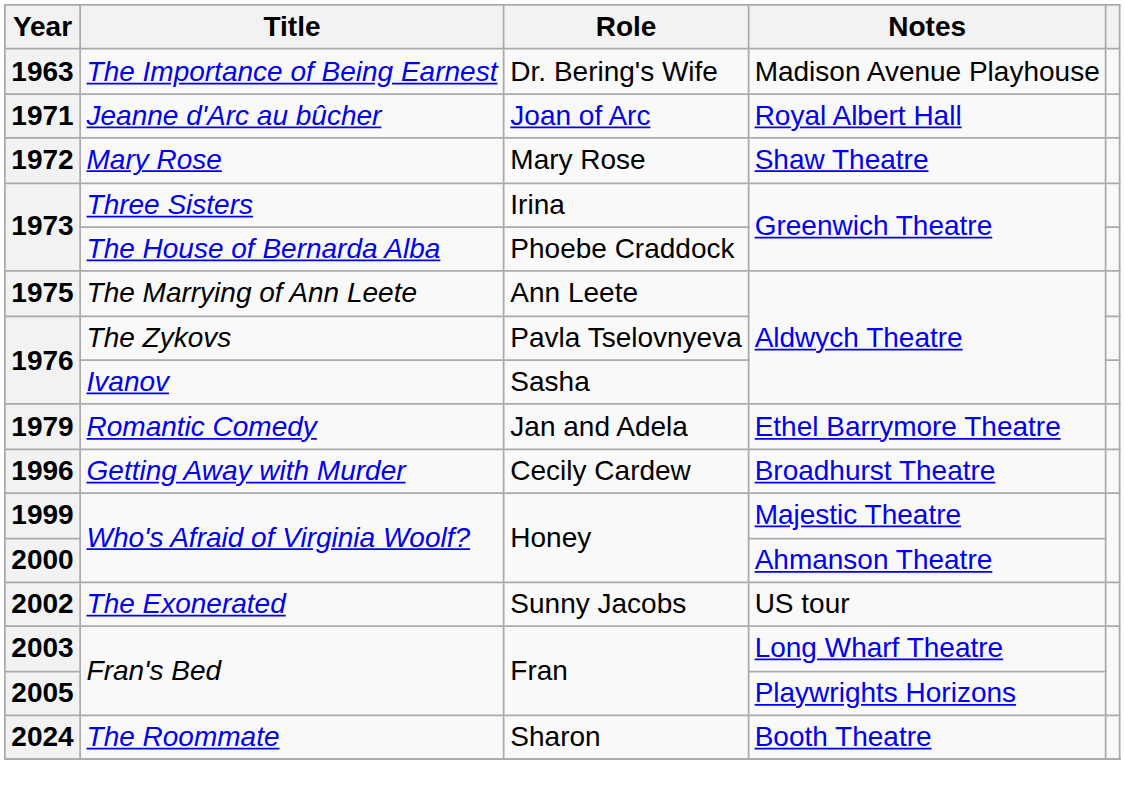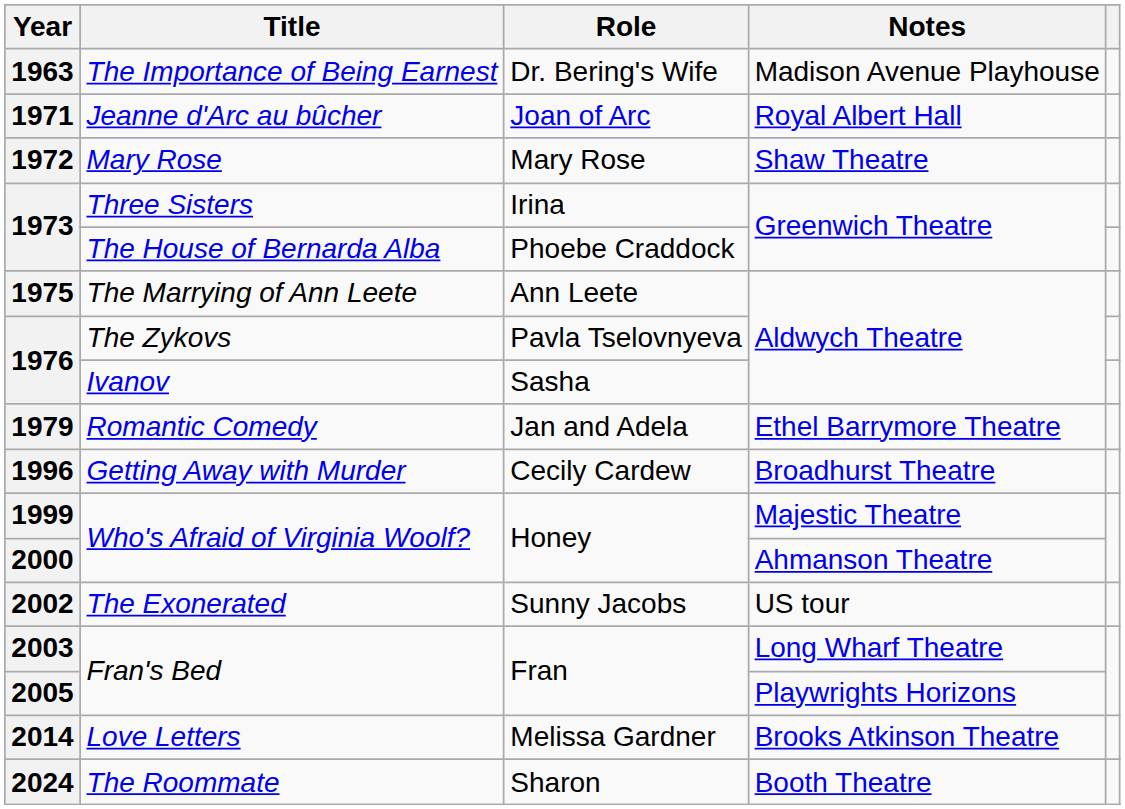+ row: 2014 | Love Letters | Melissa Gardner | Brooks Atkinson Theatre
